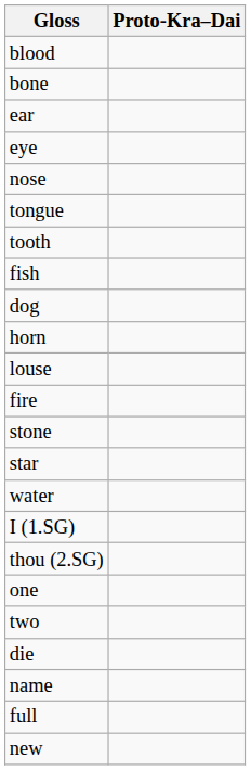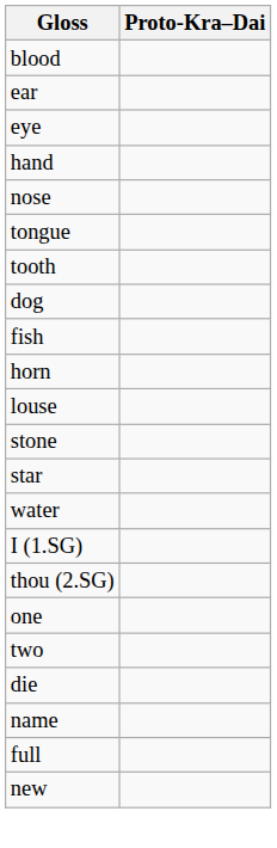- row: bone
+ row: hand
rows swapped: dog <-> fish
- row: fire
